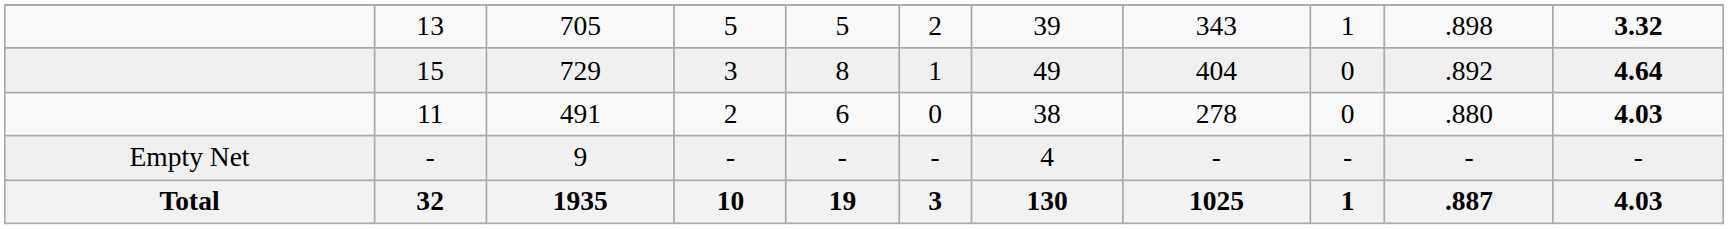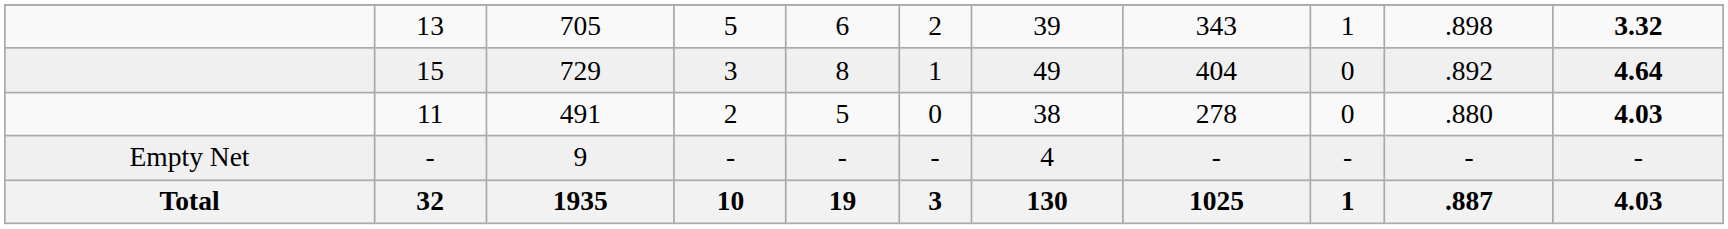13 | column 5: 5 -> 6
11 | column 5: 6 -> 5
